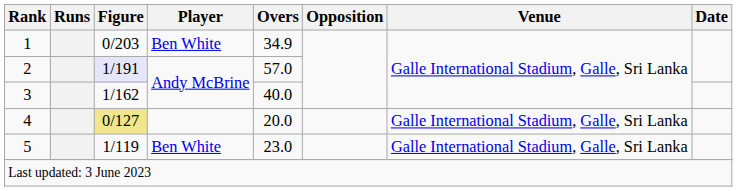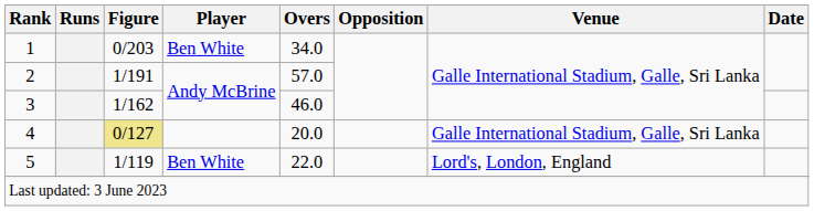1 | Overs: 34.9 -> 34.0
2 | Figure: lavender background -> no background
3 | Overs: 40.0 -> 46.0
5 | Overs: 23.0 -> 22.0
5 | Venue: Galle International Stadium, Galle, Sri Lanka -> Lord's, London, England
